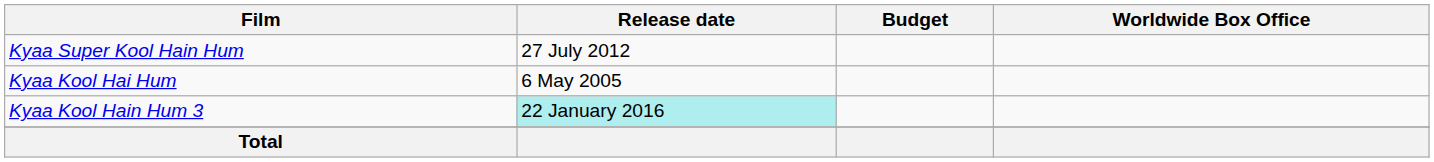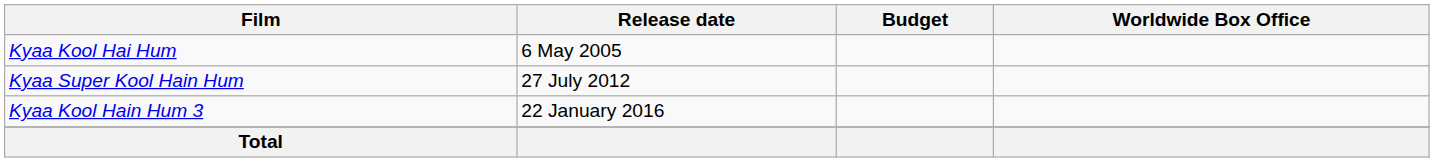rows swapped: Kyaa Kool Hai Hum <-> Kyaa Super Kool Hain Hum
Kyaa Kool Hain Hum 3 | Release date: paleturquoise background -> no background
